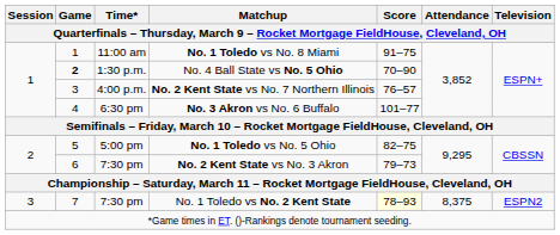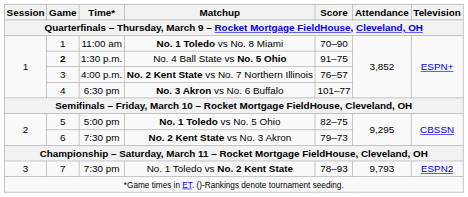No. 1 Toledo vs No. 8 Miami | Score: 91–75 -> 70–90
No. 4 Ball State vs No. 5 Ohio | Score: 70–90 -> 91–75
No. 1 Toledo vs No. 2 Kent State | Score: lightyellow background -> no background
No. 1 Toledo vs No. 2 Kent State | Attendance: 8,375 -> 9,793
